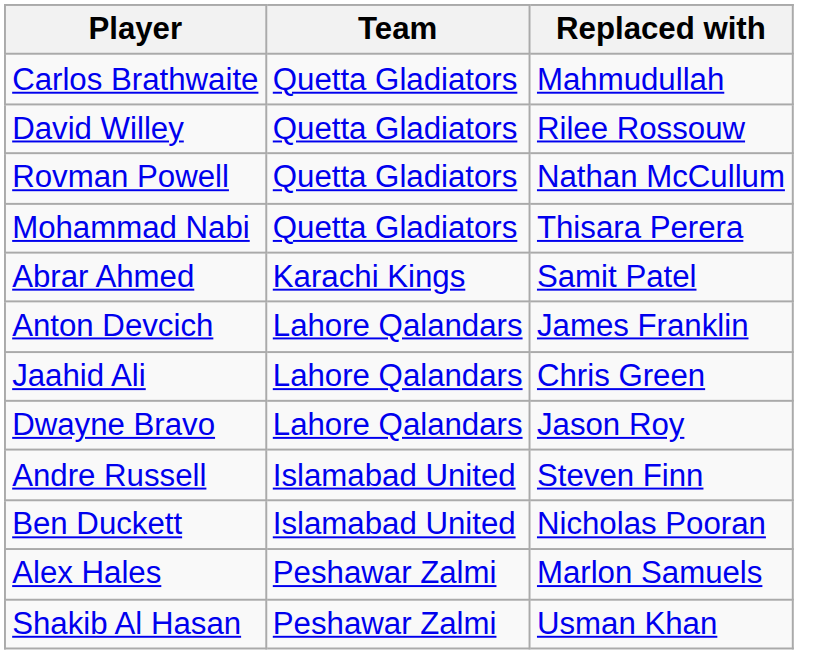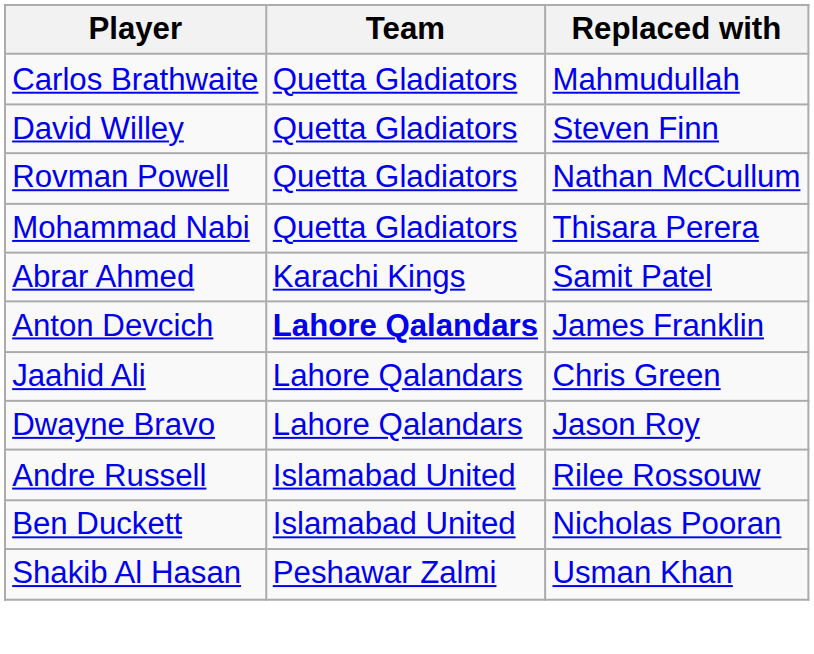David Willey | Replaced with: Rilee Rossouw -> Steven Finn
Anton Devcich | Team: normal -> bold
Andre Russell | Replaced with: Steven Finn -> Rilee Rossouw
- row: Alex Hales | Peshawar Zalmi | Marlon Samuels
